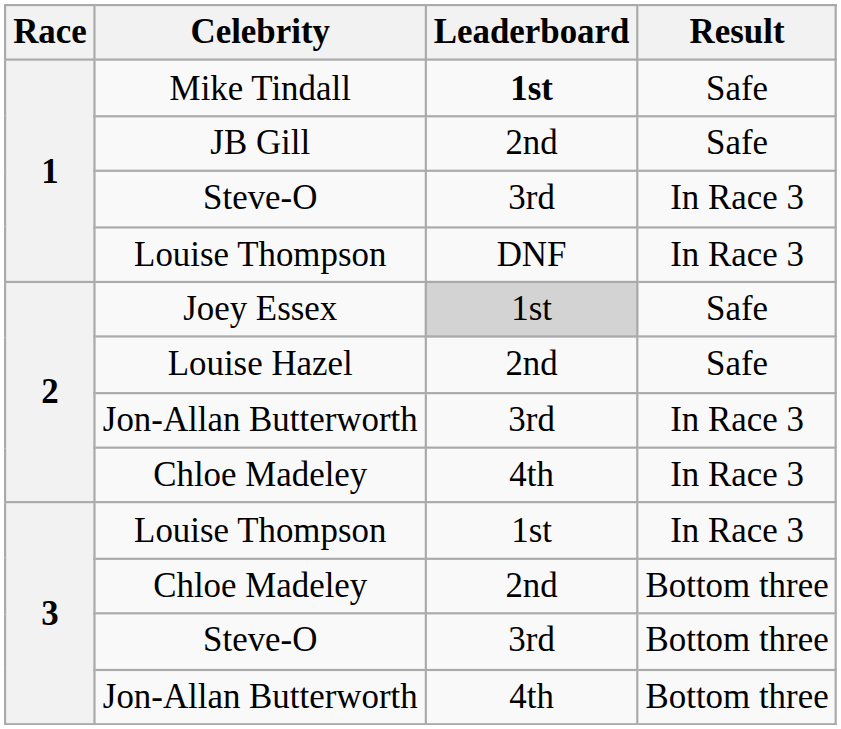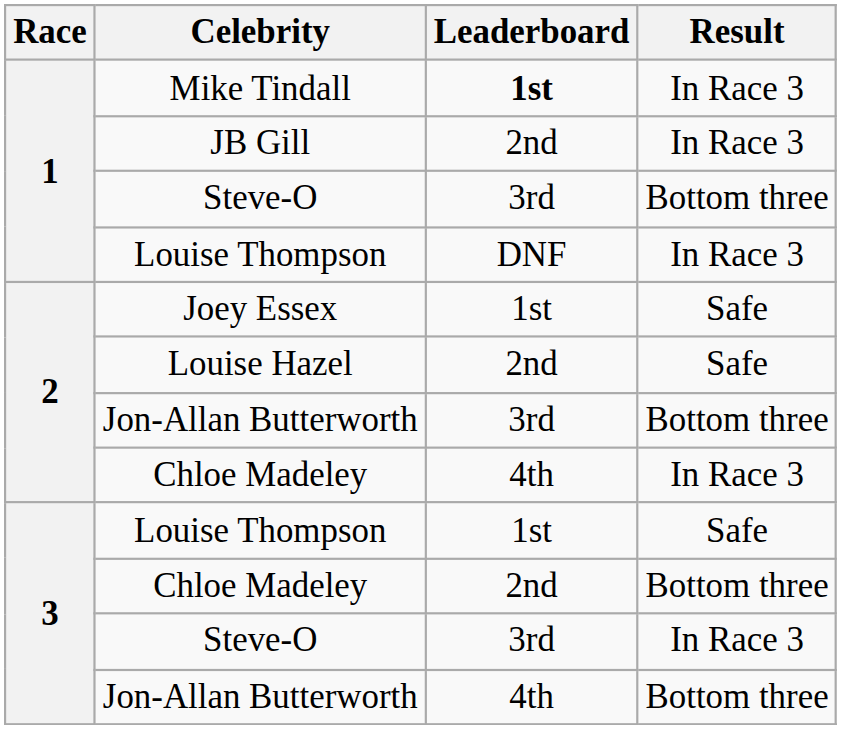Mike Tindall | Result: Safe -> In Race 3
JB Gill | Result: Safe -> In Race 3
1 / Steve-O | Result: In Race 3 -> Bottom three
Joey Essex | Leaderboard: lightgrey background -> no background
2 / Jon-Allan Butterworth | Result: In Race 3 -> Bottom three
3 / Louise Thompson | Result: In Race 3 -> Safe
3 / Steve-O | Result: Bottom three -> In Race 3
